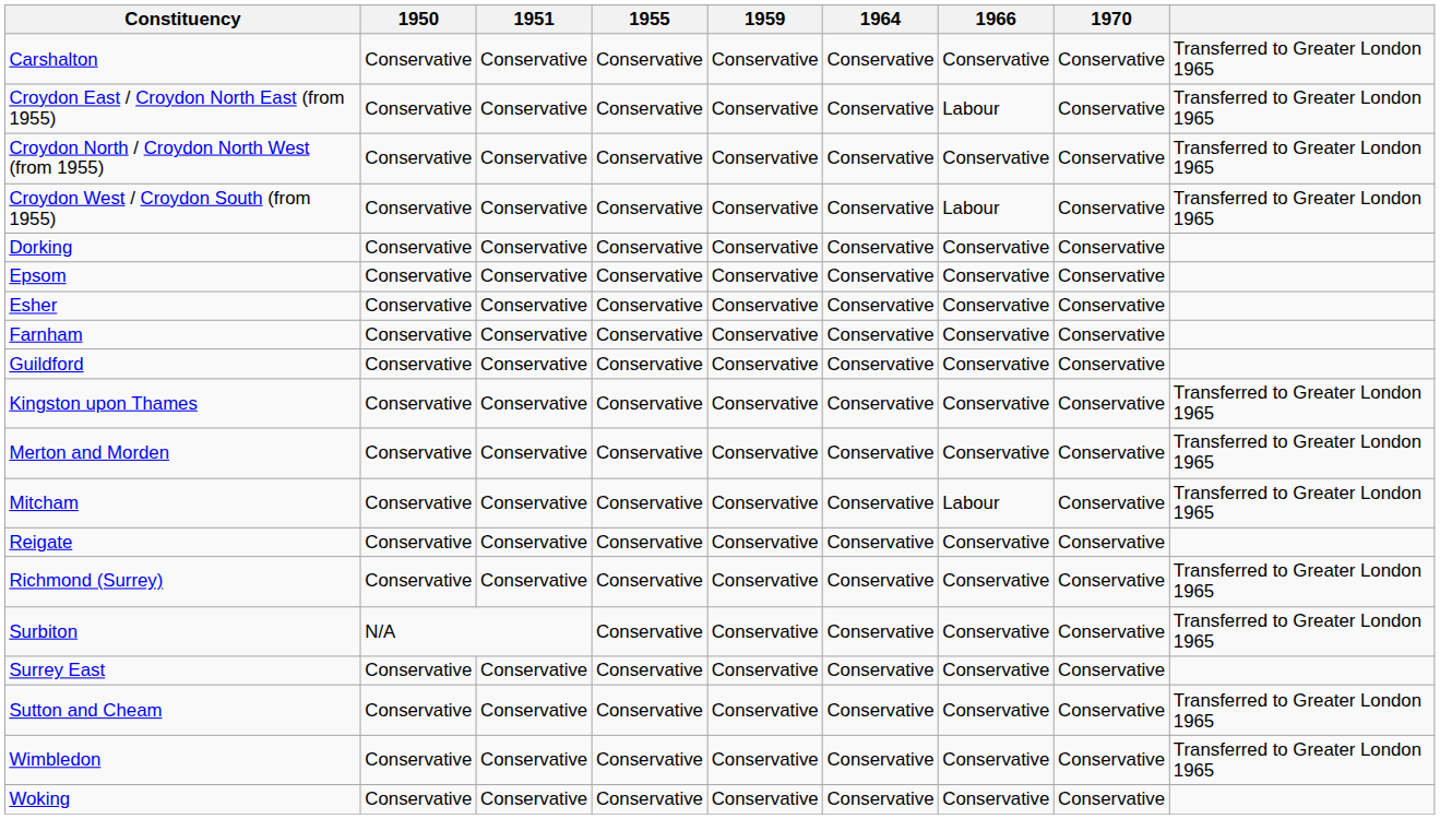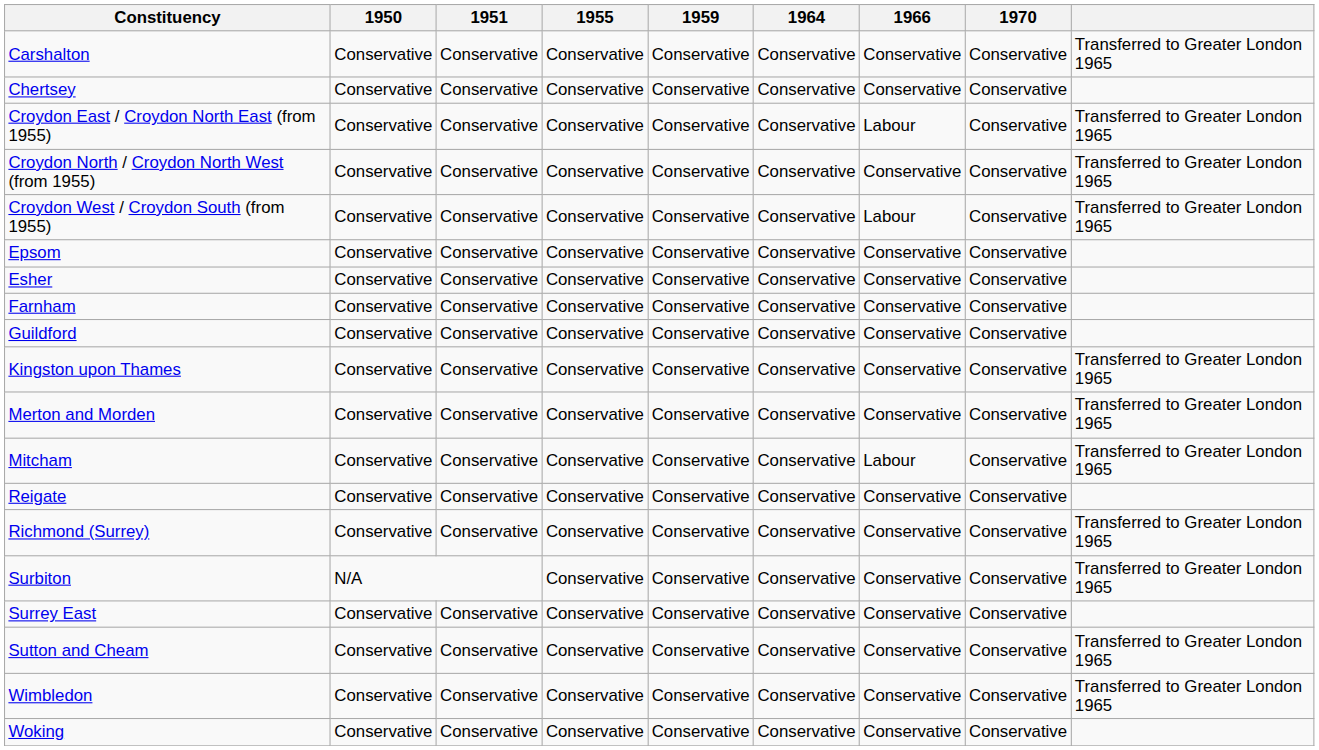+ row: Chertsey | Conservative | Conservative | Conservative | Conservative | Conservative | Conservative | Conservative
- row: Dorking | Conservative | Conservative | Conservative | Conservative | Conservative | Conservative | Conservative
